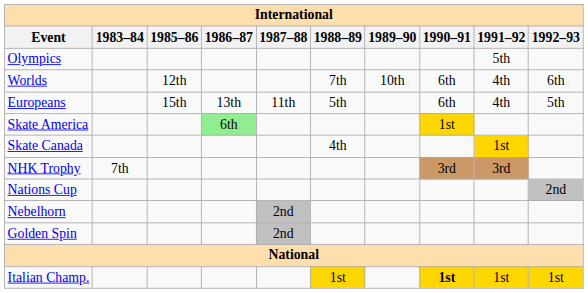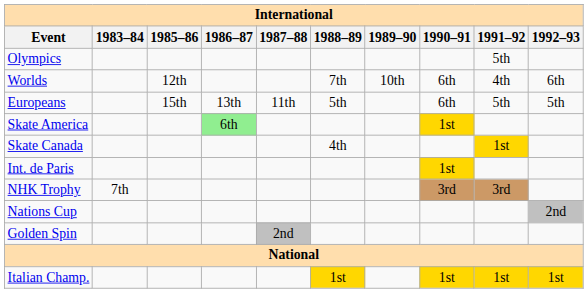Europeans | 1991–92: 4th -> 5th
+ row: Int. de Paris | 1st
- row: Nebelhorn | 2nd
Italian Champ. | 1990–91: bold -> normal
